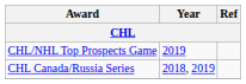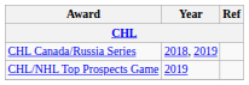rows swapped: CHL Canada/Russia Series <-> CHL/NHL Top Prospects Game
